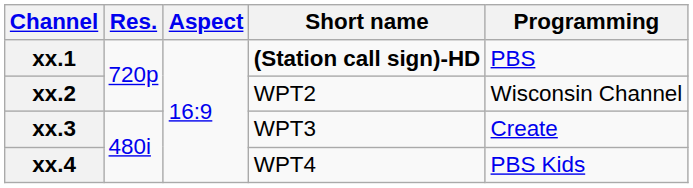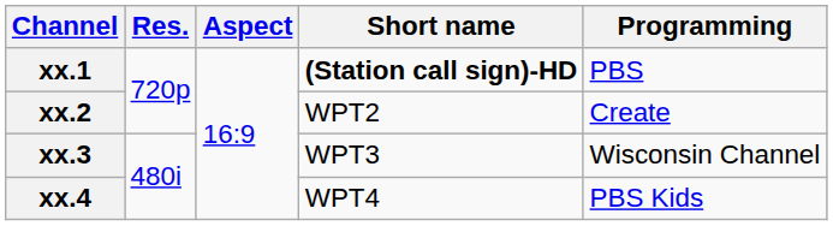xx.2 | Programming: Wisconsin Channel -> Create
xx.3 | Programming: Create -> Wisconsin Channel
